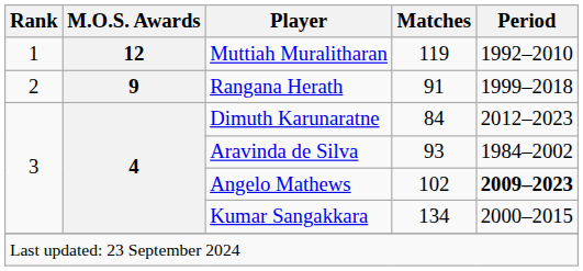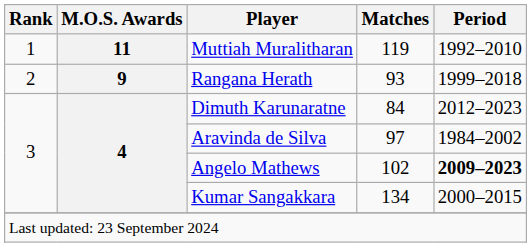Muttiah Muralitharan | M.O.S. Awards: 12 -> 11
Rangana Herath | Matches: 91 -> 93
Aravinda de Silva | Matches: 93 -> 97
